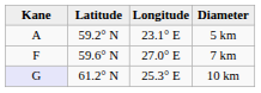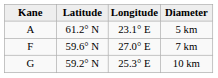5 km | Latitude: 59.2° N -> 61.2° N
10 km | Kane: lavender background -> no background
10 km | Latitude: 61.2° N -> 59.2° N
